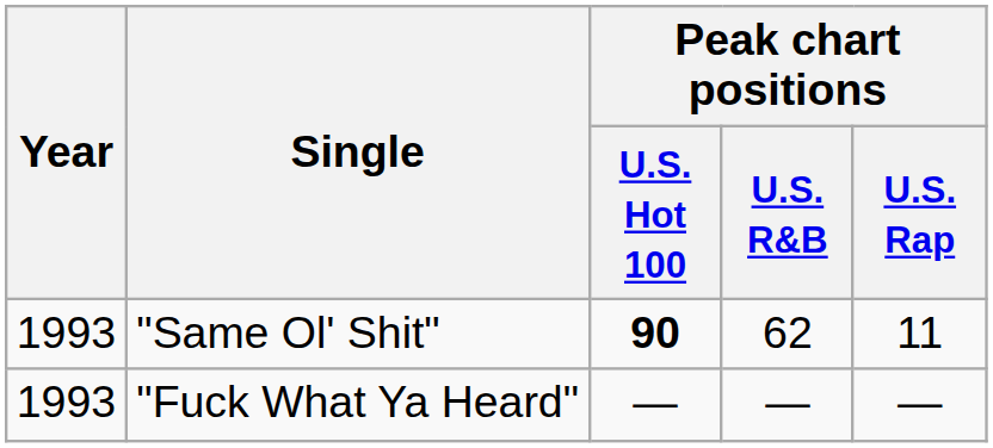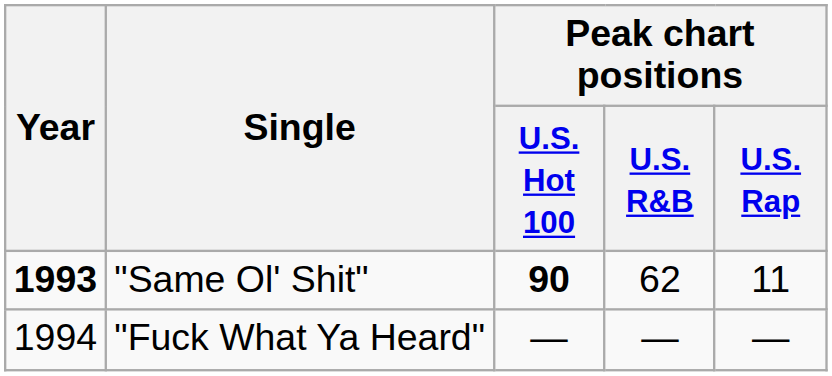"Same Ol' Shit" | Year: normal -> bold
"Fuck What Ya Heard" | Year: 1993 -> 1994
